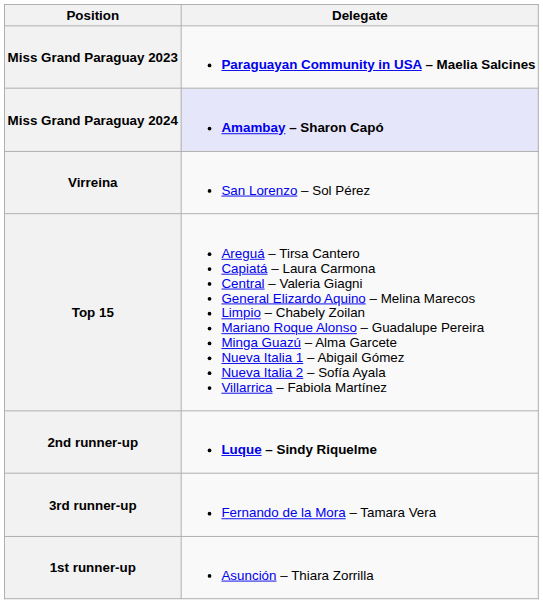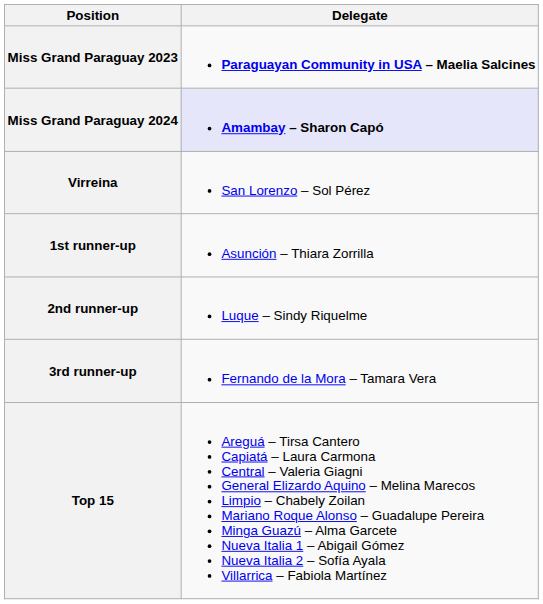rows swapped: 1st runner-up <-> Top 15
2nd runner-up | Delegate: bold -> normal
